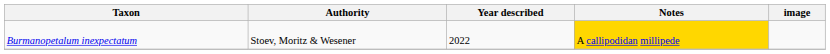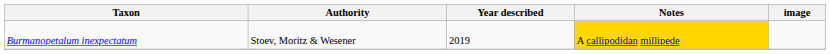Burmanopetalum inexpectatum | Year described: 2022 -> 2019
